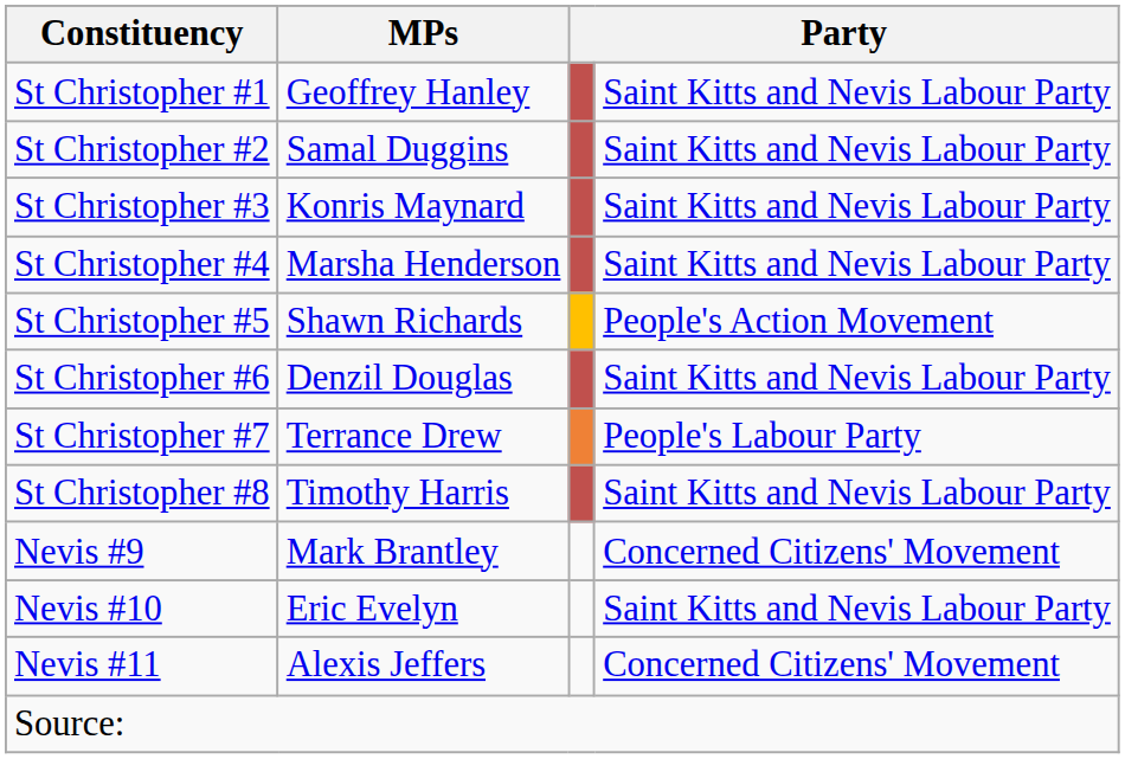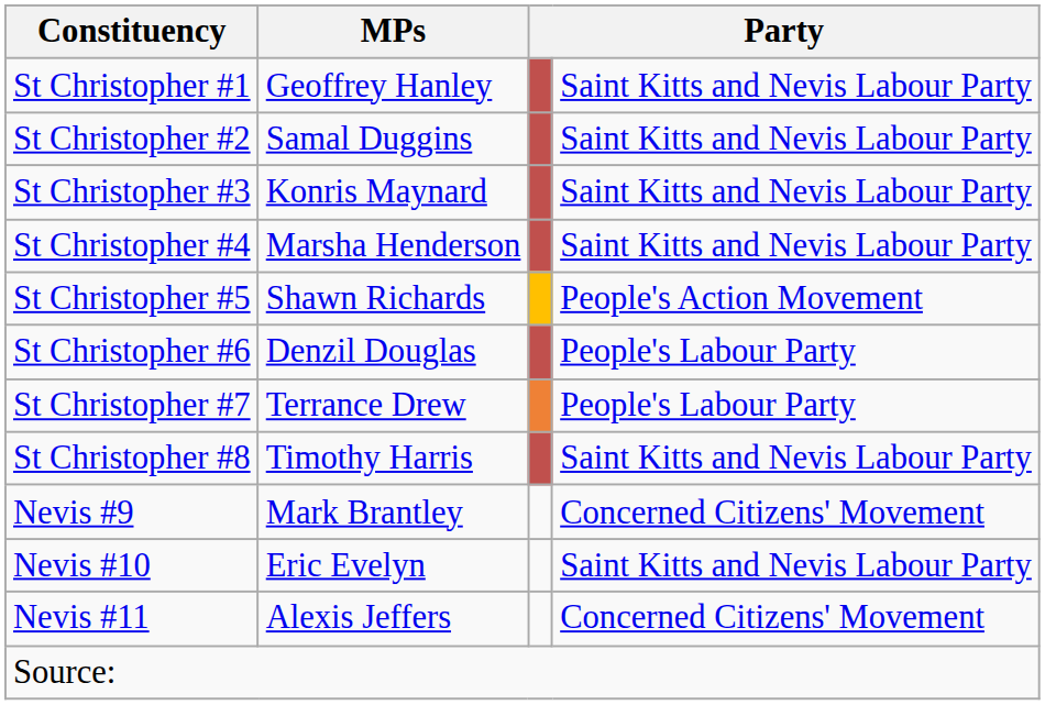St Christopher #6 | column 4: Saint Kitts and Nevis Labour Party -> People's Labour Party
